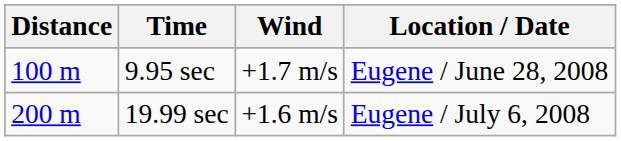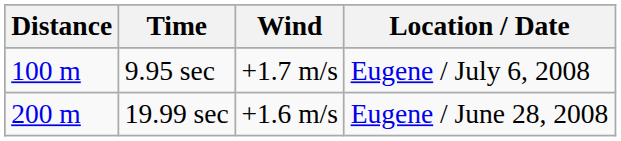9.95 sec | Location / Date: Eugene / June 28, 2008 -> Eugene / July 6, 2008
19.99 sec | Location / Date: Eugene / July 6, 2008 -> Eugene / June 28, 2008
